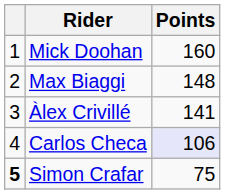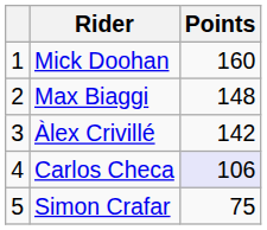Àlex Crivillé | Points: 141 -> 142
Simon Crafar | column 1: bold -> normal
